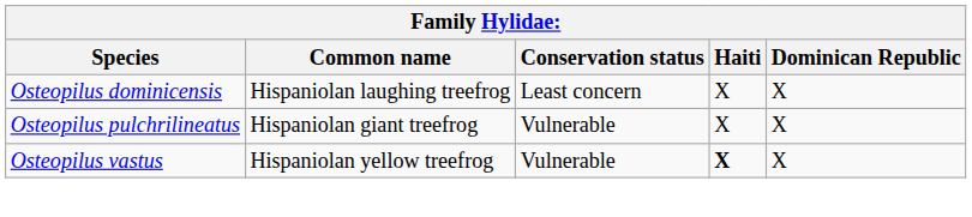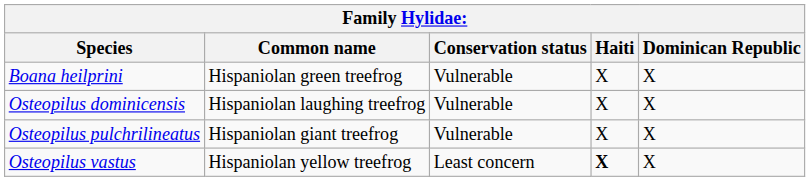+ row: Boana heilprini | Hispaniolan green treefrog | Vulnerable | X | X
Osteopilus dominicensis | Conservation status: Least concern -> Vulnerable
Osteopilus vastus | Conservation status: Vulnerable -> Least concern
